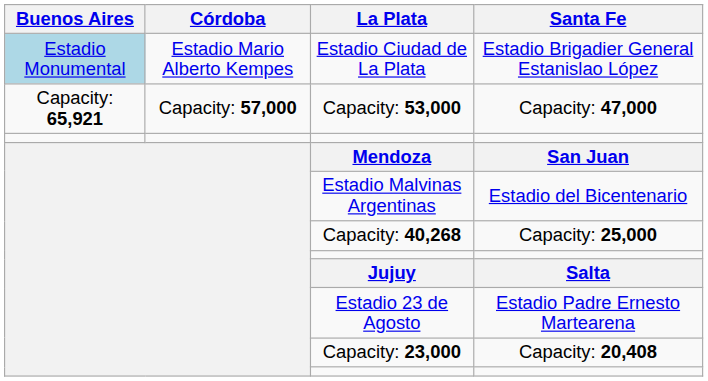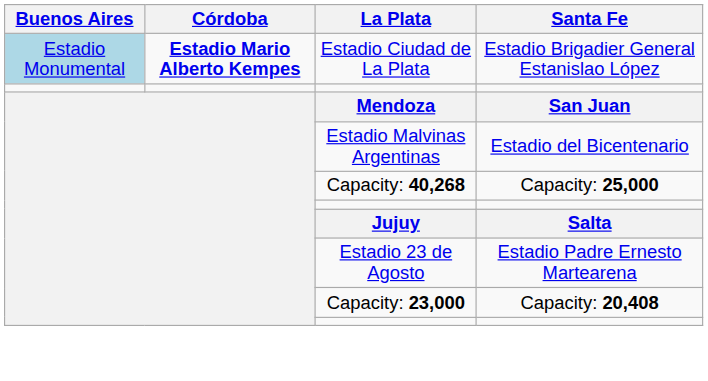Estadio Ciudad de La Plata | Córdoba: normal -> bold
- row: Capacity: 65,921 | Capacity: 57,000 | Capacity: 53,000 | Capacity: 47,000
